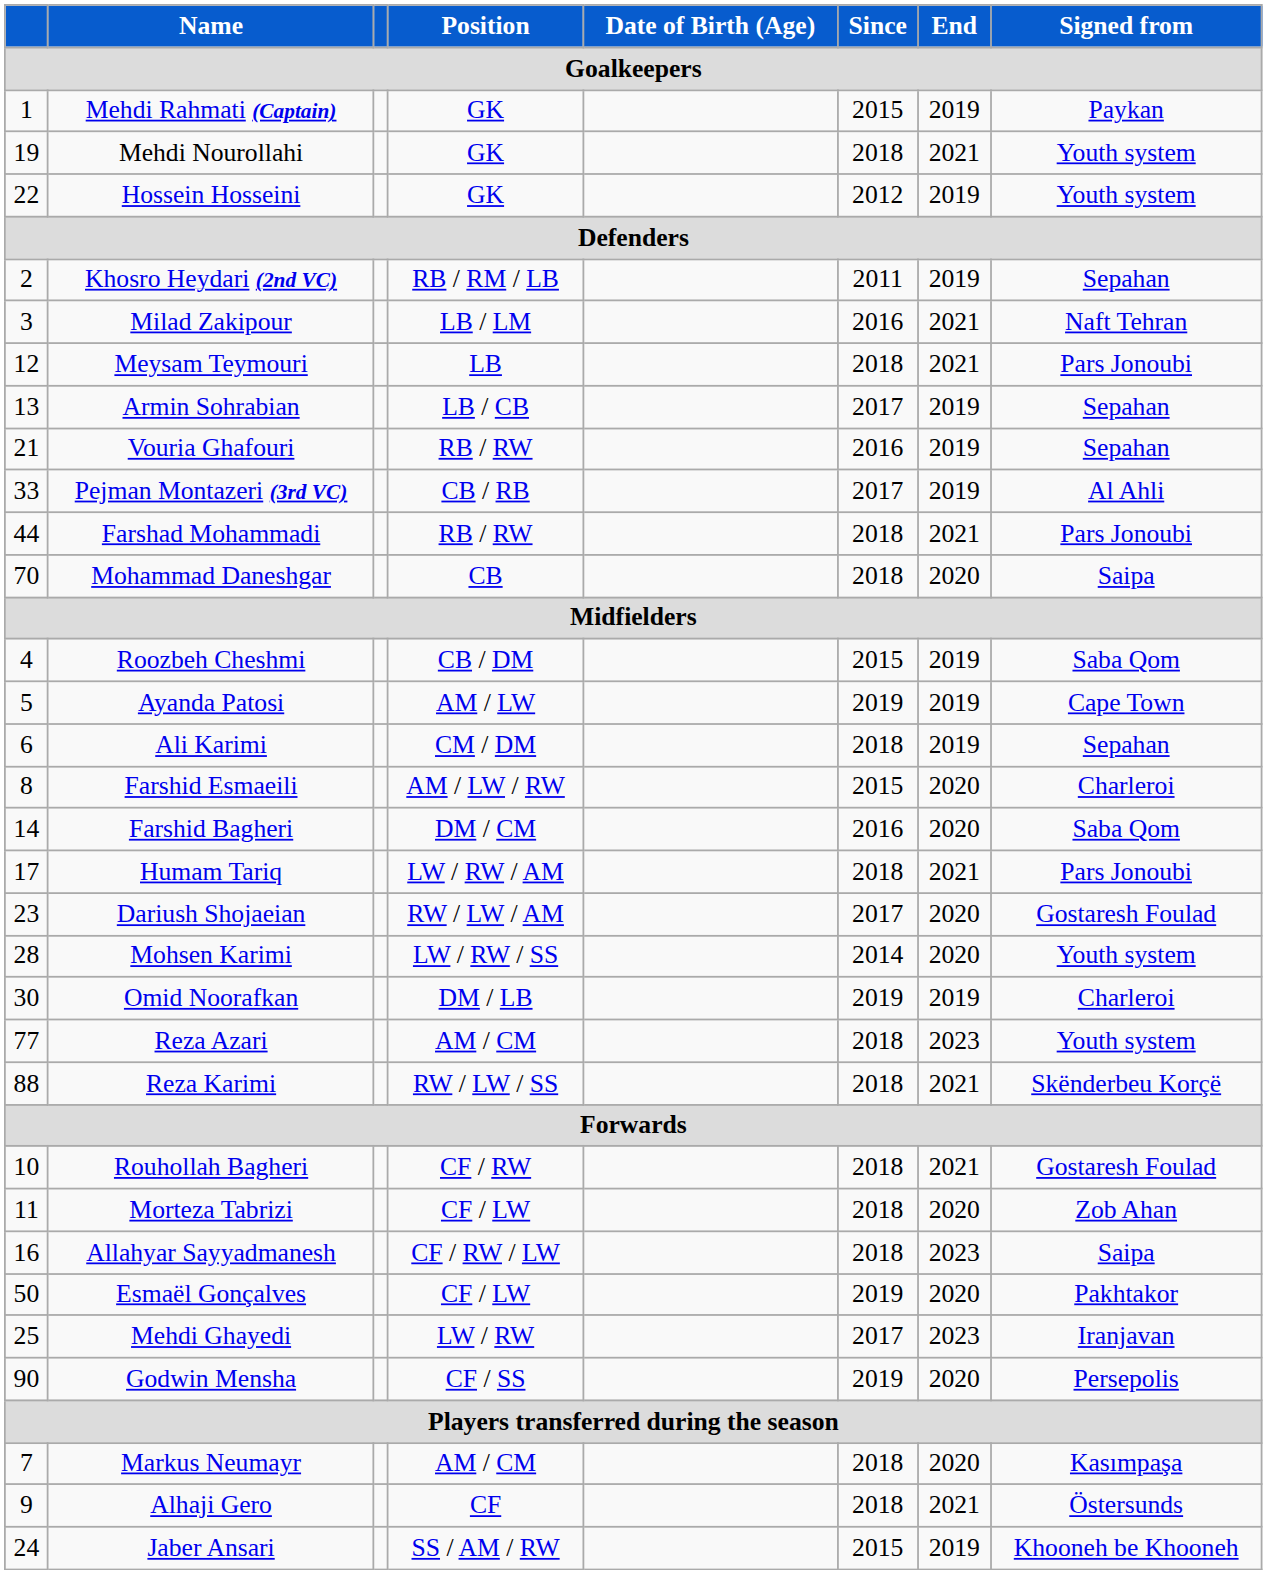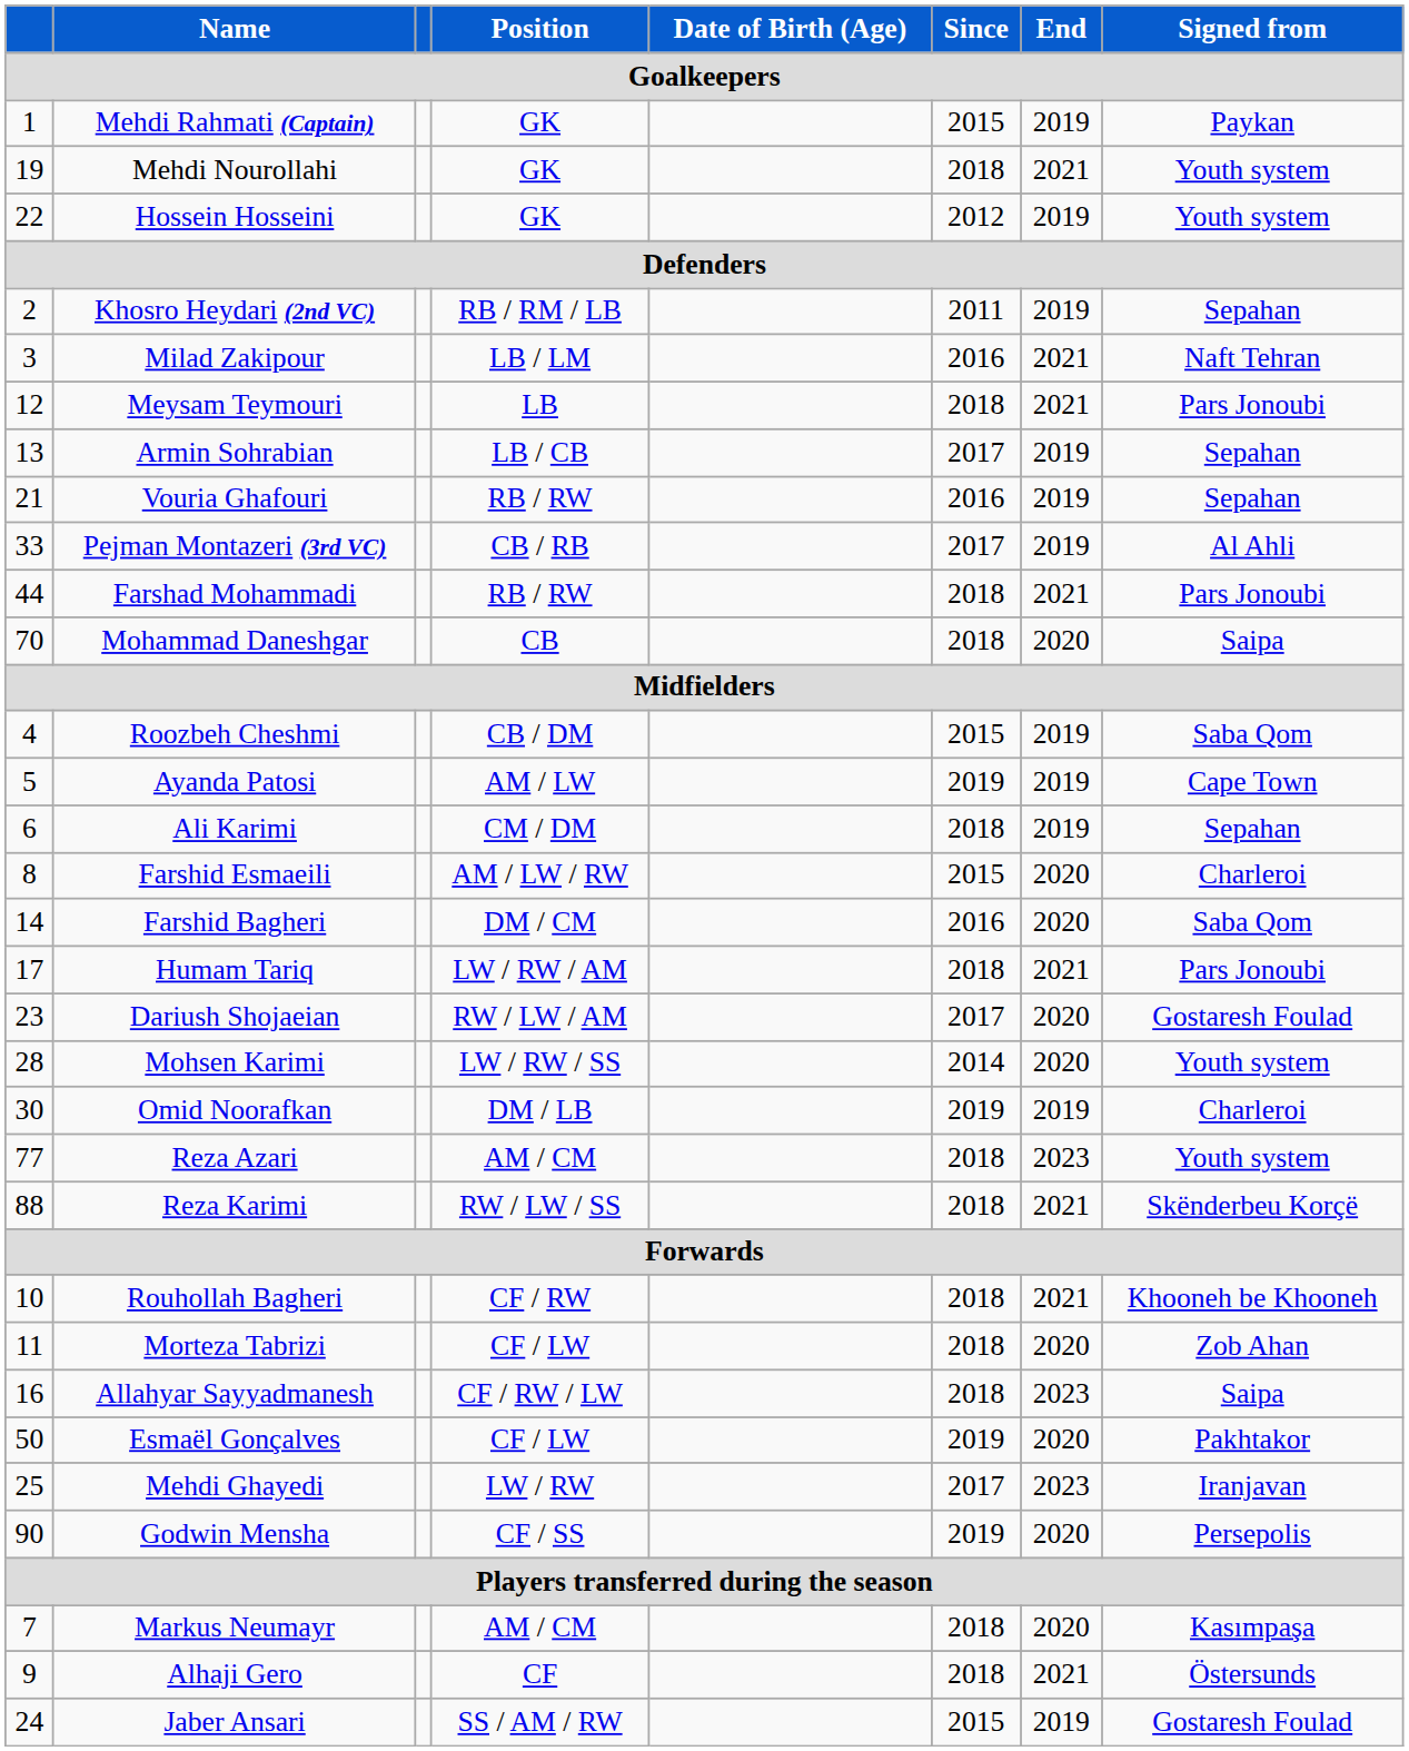Rouhollah Bagheri | Signed from / Goalkeepers: Gostaresh Foulad -> Khooneh be Khooneh
Jaber Ansari | Signed from / Goalkeepers: Khooneh be Khooneh -> Gostaresh Foulad
